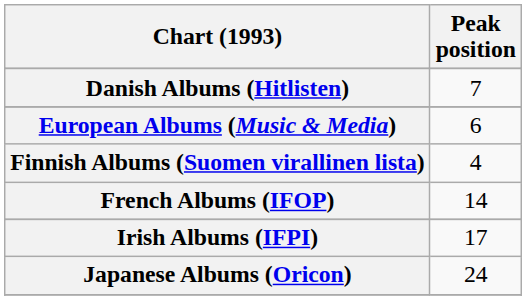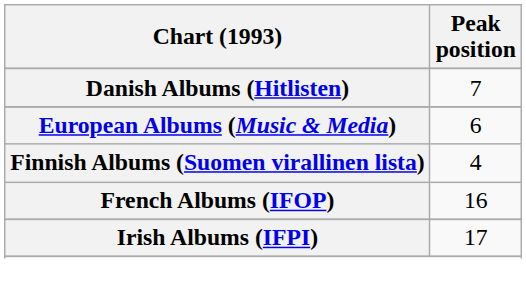French Albums (IFOP) | Peak position: 14 -> 16
- row: Japanese Albums (Oricon) | 24
